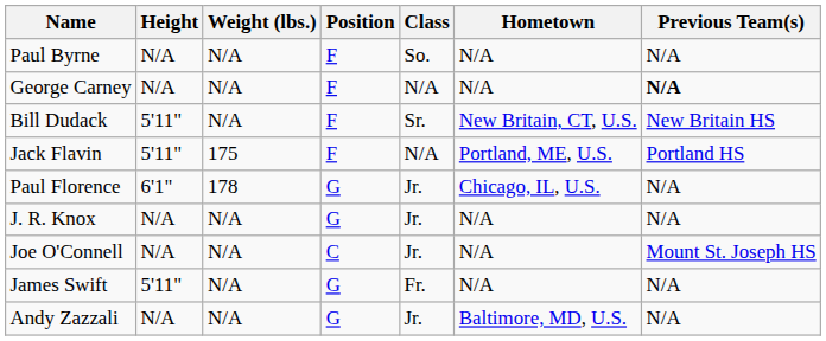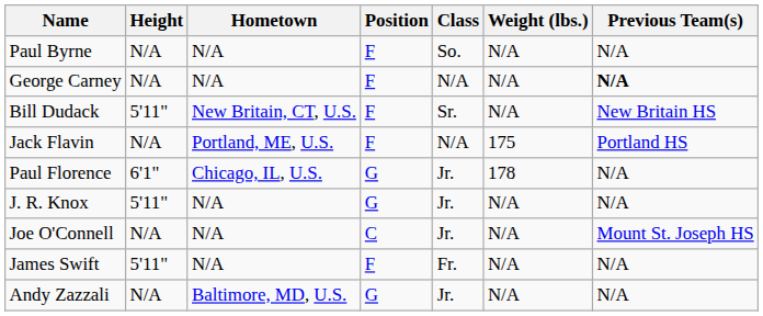columns swapped: Weight (lbs.) <-> Hometown
Jack Flavin | Height: 5'11" -> N/A
J. R. Knox | Height: N/A -> 5'11"
James Swift | Position: G -> F
